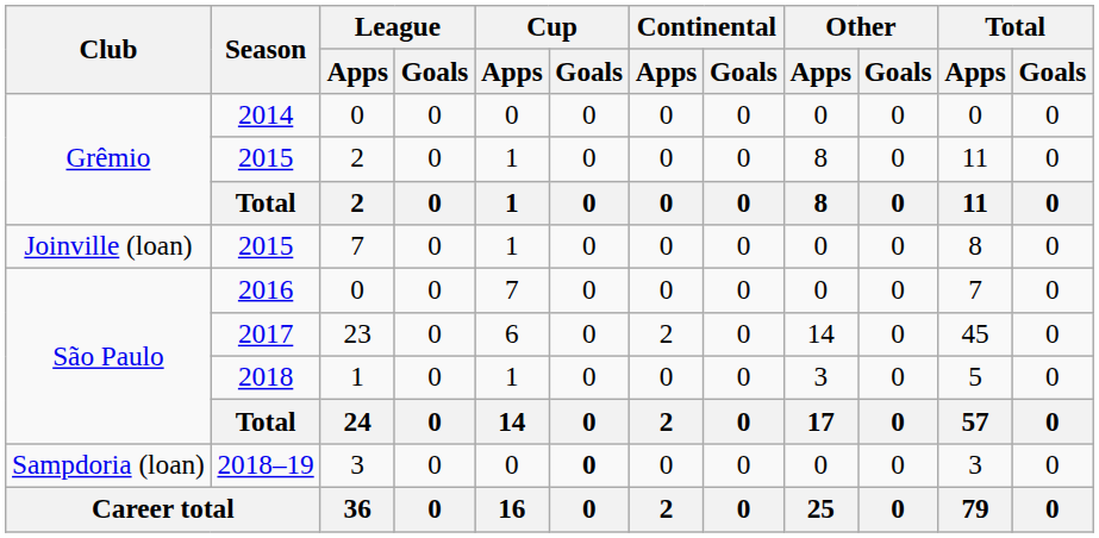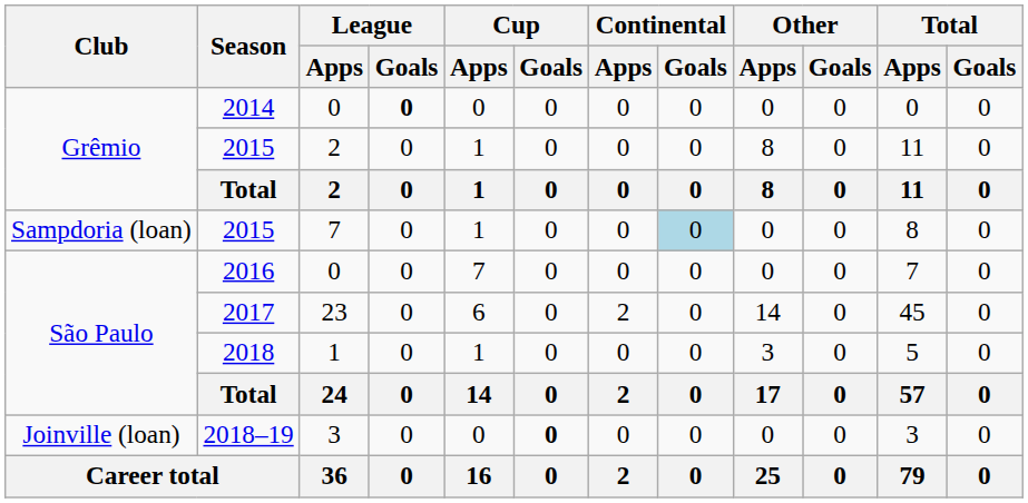2014 | League / Goals: normal -> bold
2015 / 7 | Club: Joinville (loan) -> Sampdoria (loan)
2015 / 7 | Continental / Goals: no background -> lightblue background
2018–19 | Club: Sampdoria (loan) -> Joinville (loan)
